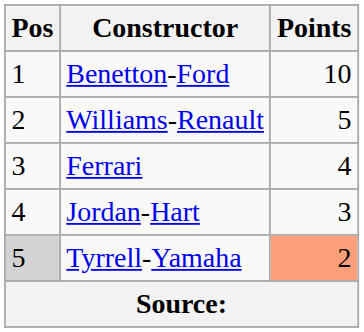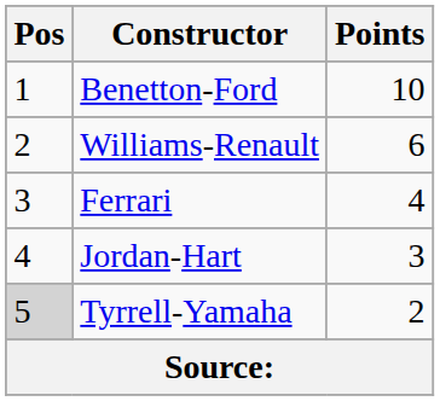Williams-Renault | Points: 5 -> 6
Tyrrell-Yamaha | Points: lightsalmon background -> no background
